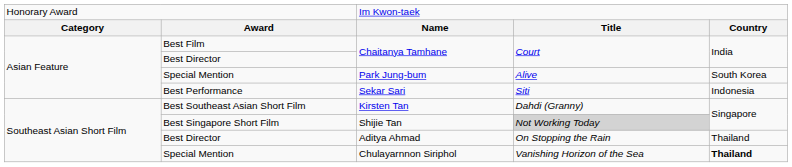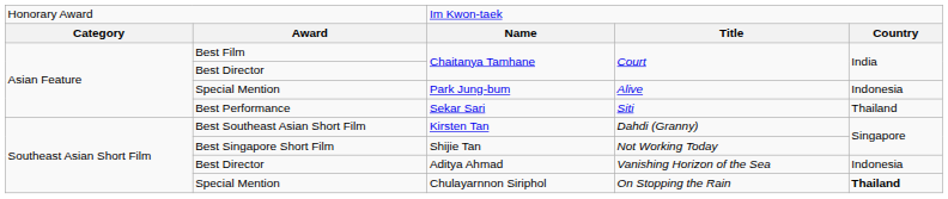Park Jung-bum | column 5: South Korea -> Indonesia
Sekar Sari | column 5: Indonesia -> Thailand
Shijie Tan | column 4: lightgrey background -> no background
Aditya Ahmad | column 4: On Stopping the Rain -> Vanishing Horizon of the Sea
Aditya Ahmad | column 5: Thailand -> Indonesia
Chulayarnnon Siriphol | column 4: Vanishing Horizon of the Sea -> On Stopping the Rain
